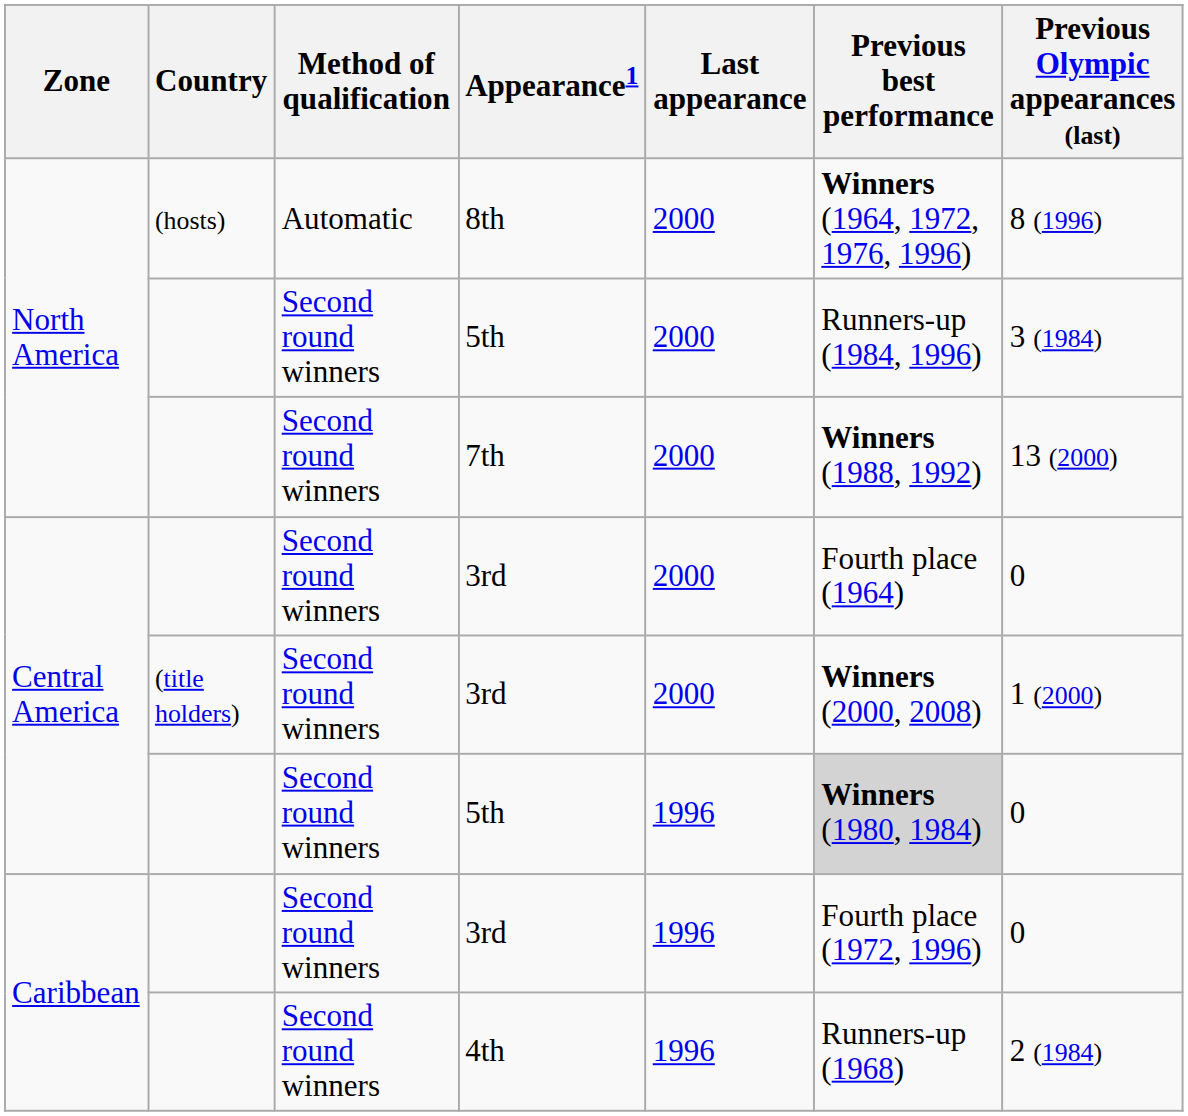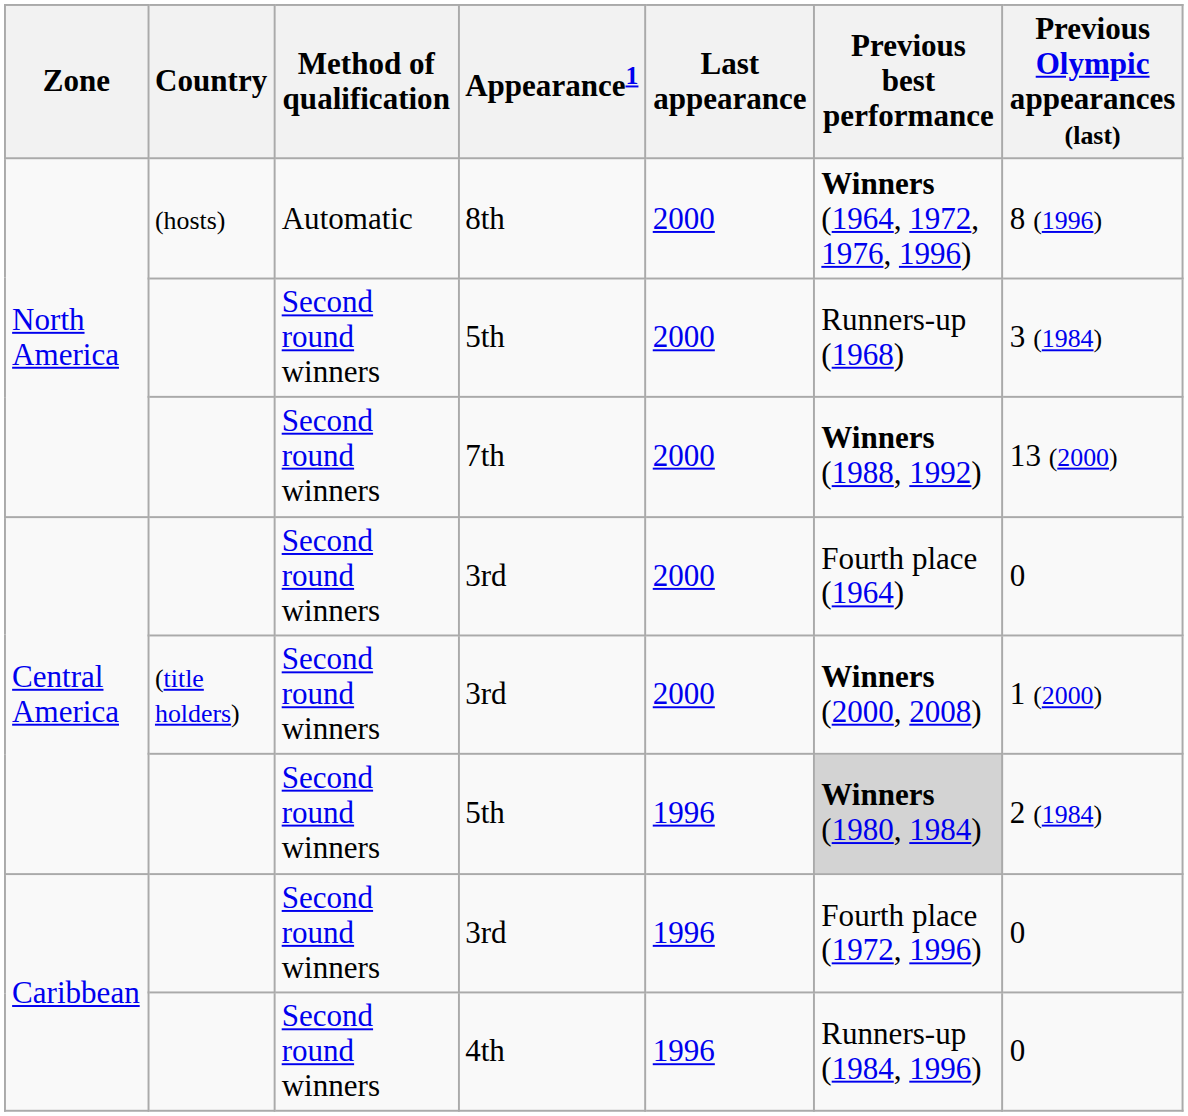North America / 5th | Previous best performance: Runners-up (1984, 1996) -> Runners-up (1968)
Central America / 5th | Previous Olympic appearances (last): 0 -> 2 (1984)
4th | Previous best performance: Runners-up (1968) -> Runners-up (1984, 1996)
4th | Previous Olympic appearances (last): 2 (1984) -> 0
